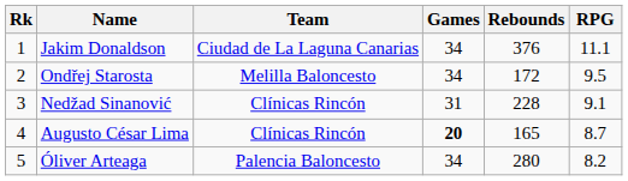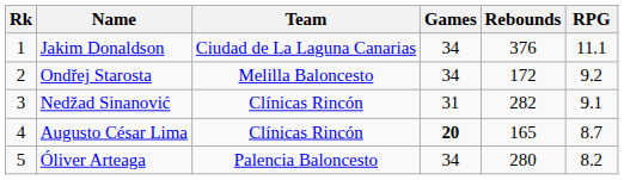Ondřej Starosta | RPG: 9.5 -> 9.2
Nedžad Sinanović | Rebounds: 228 -> 282
